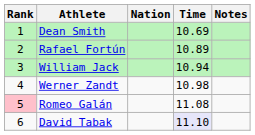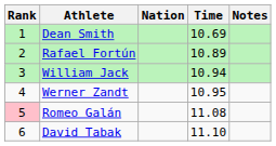Werner Zandt | Time: 10.98 -> 10.95
David Tabak | Time: lavender background -> no background
